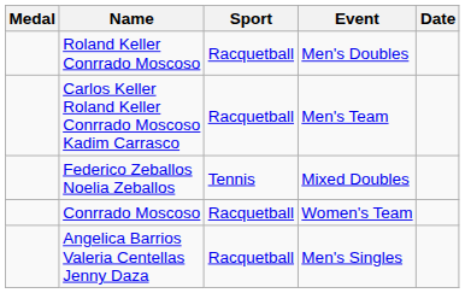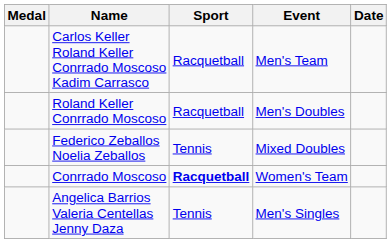rows swapped: Carlos Keller Roland Keller Conrrado Moscoso Kadim Carrasco <-> Roland Keller Conrrado Moscoso
Conrrado Moscoso | Sport: normal -> bold
Angelica Barrios Valeria Centellas Jenny Daza | Sport: Racquetball -> Tennis
